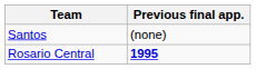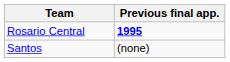rows swapped: Santos <-> Rosario Central
